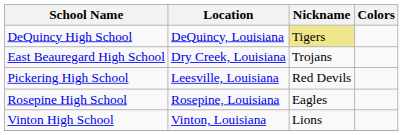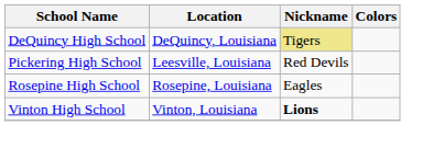- row: East Beauregard High School | Dry Creek, Louisiana | Trojans
Vinton High School | Nickname: normal -> bold
